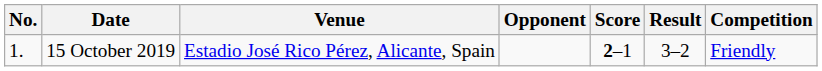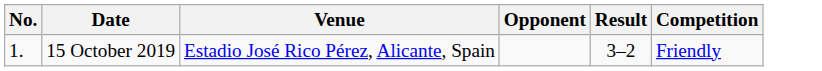- column: Score | 2–1
